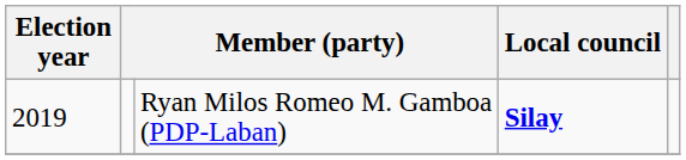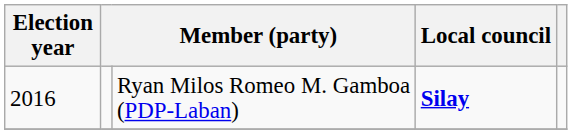Ryan Milos Romeo M. Gamboa (PDP-Laban) | Election year: 2019 -> 2016
